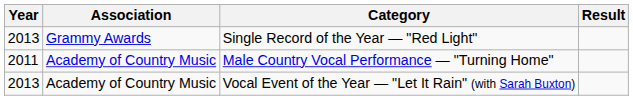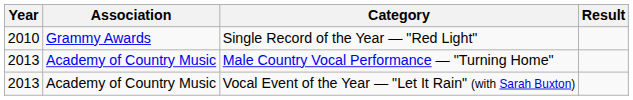Single Record of the Year — "Red Light" | Year: 2013 -> 2010
Male Country Vocal Performance — "Turning Home" | Year: 2011 -> 2013
